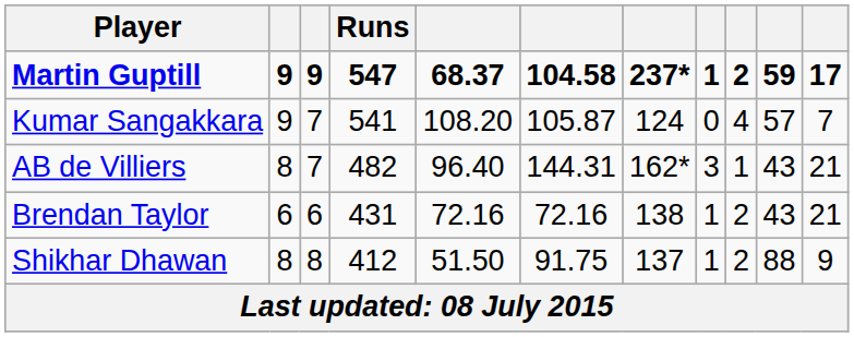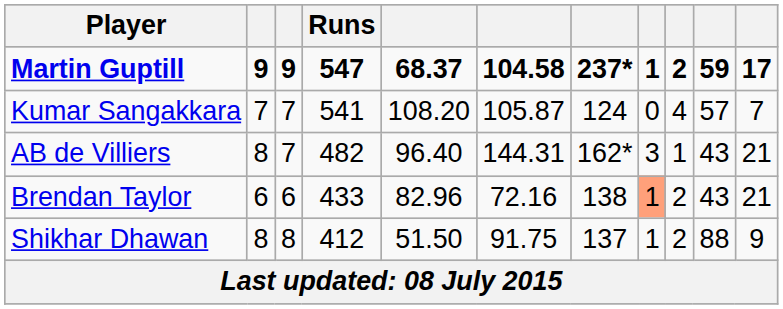Kumar Sangakkara | column 2: 9 -> 7
Brendan Taylor | Runs: 431 -> 433
Brendan Taylor | column 5: 72.16 -> 82.96
Brendan Taylor | column 8: no background -> lightsalmon background
